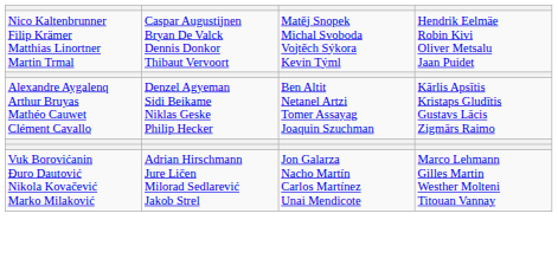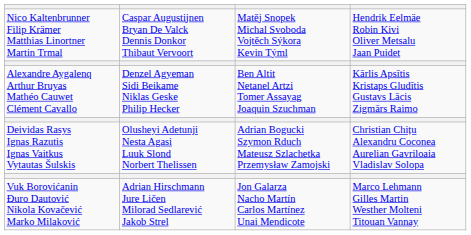+ row: Deividas Rasys Ignas Razutis Ignas Vaitkus Vytautas Šulskis | Olusheyi Adetunji Nesta Agasi Luuk Slond Norbert Thelissen | Adrian Bogucki Szymon Rduch Mateusz Szlachetka Przemysław Zamojski | Christian Chițu Alexandru Coconea Aurelian Gavriloaia Vladislav Solopa
